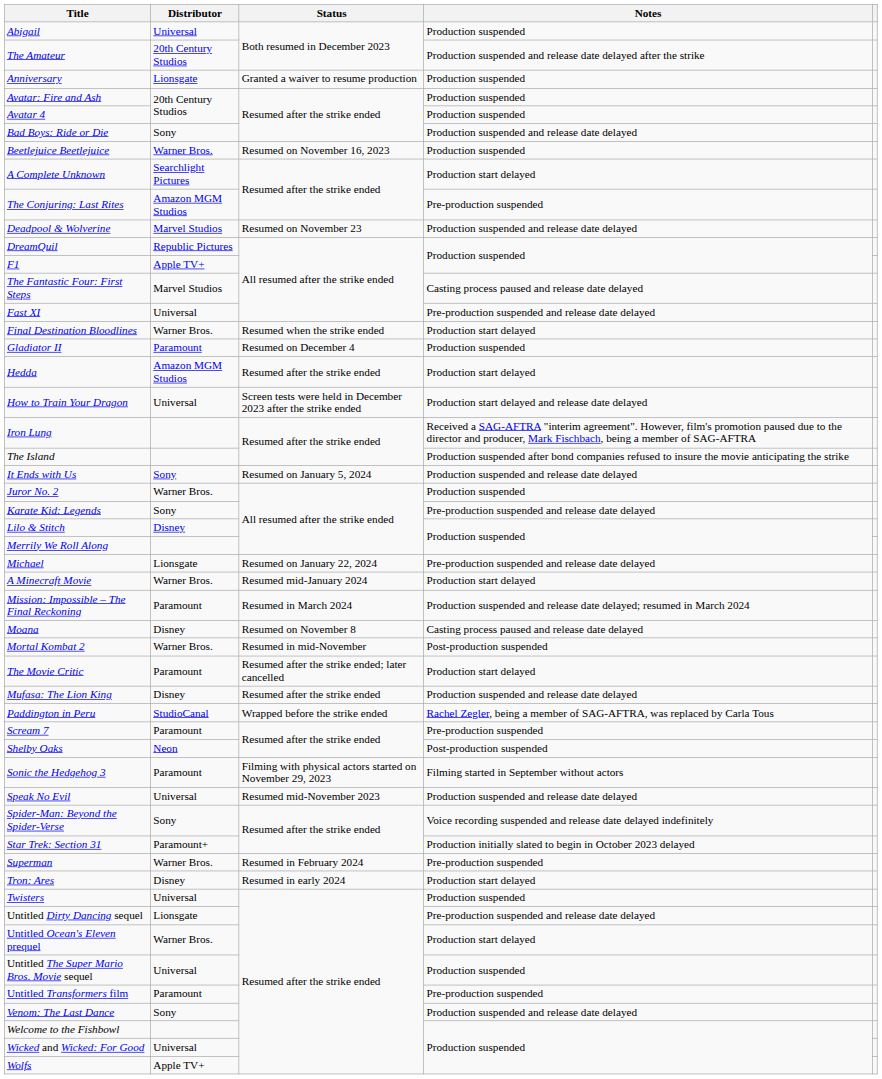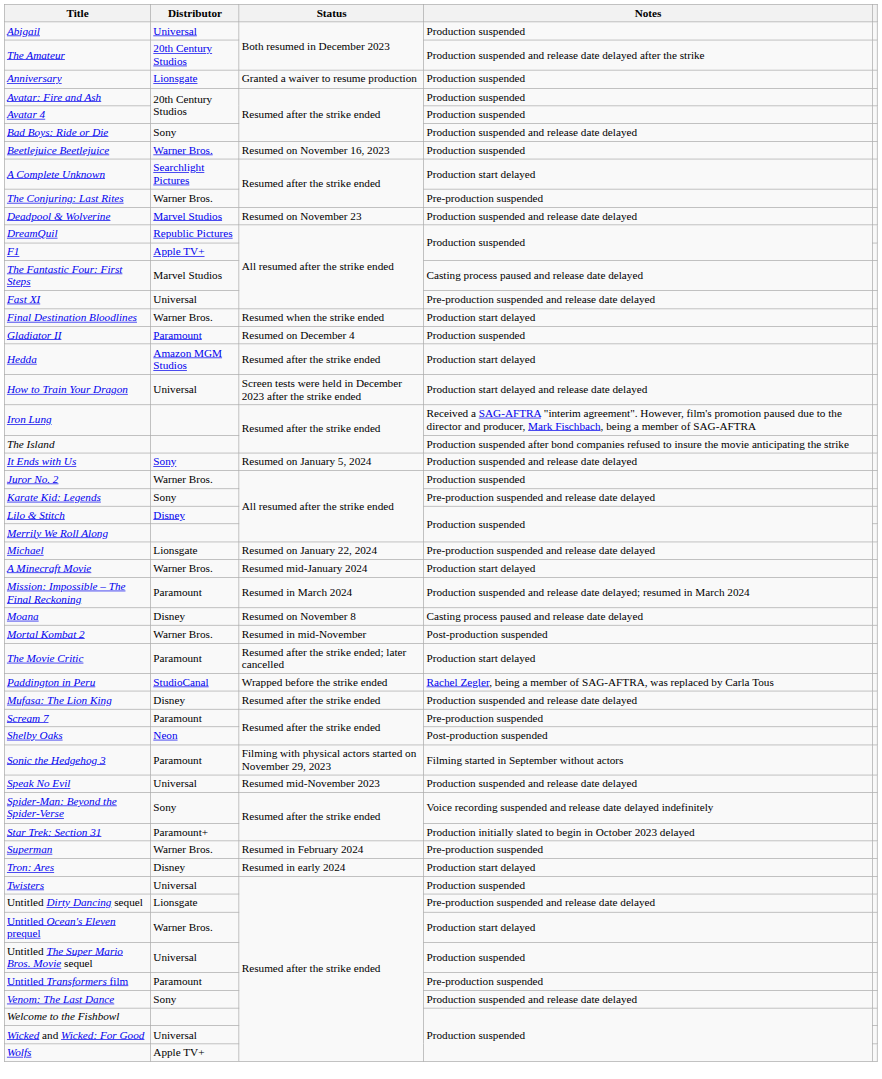The Conjuring: Last Rites | Distributor: Amazon MGM Studios -> Warner Bros.
rows swapped: Mufasa: The Lion King <-> Paddington in Peru
